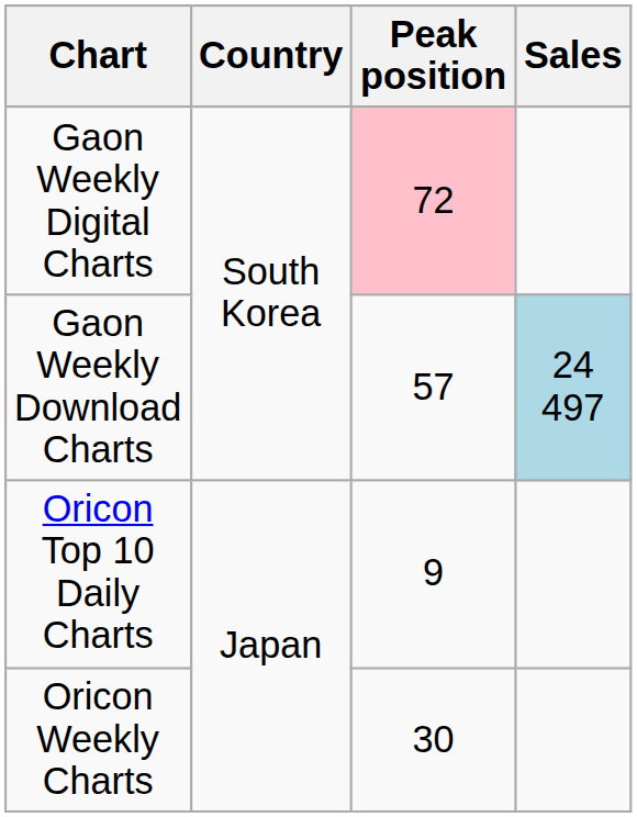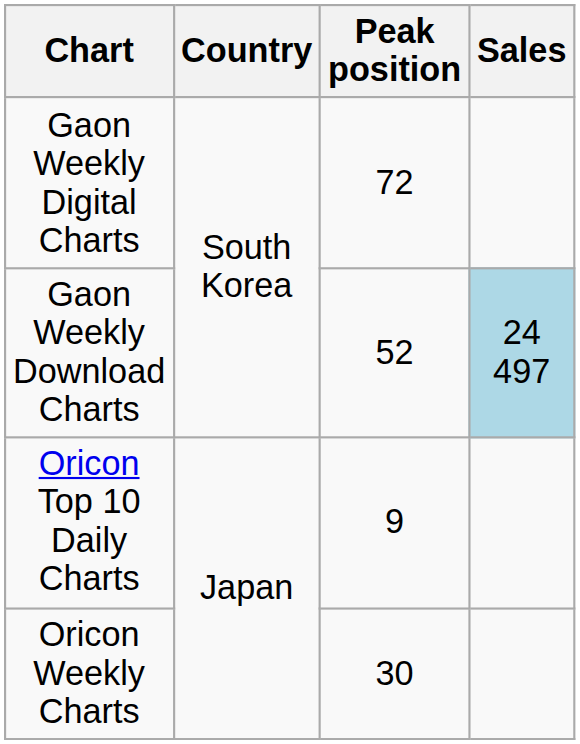Gaon Weekly Digital Charts | Peak position: pink background -> no background
Gaon Weekly Download Charts | Peak position: 57 -> 52
